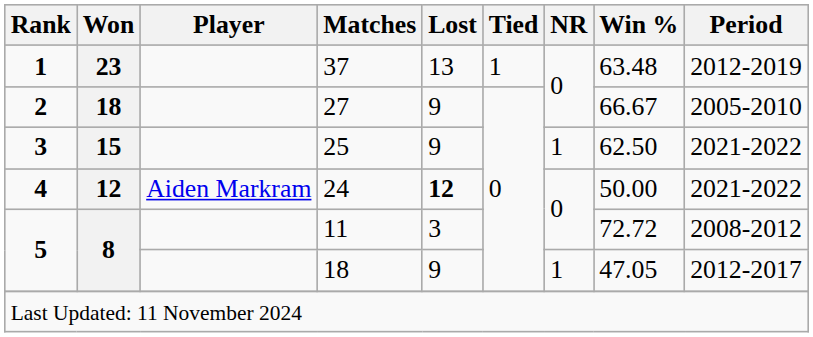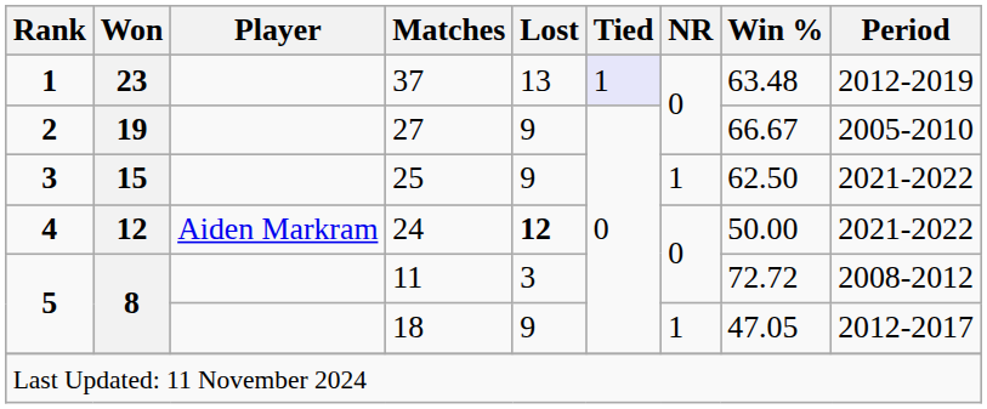37 | Tied: no background -> lavender background
27 | Won: 18 -> 19
